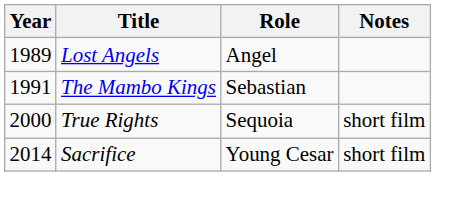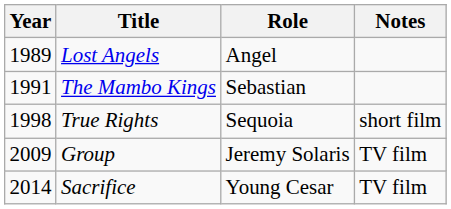True Rights | Year: 2000 -> 1998
+ row: 2009 | Group | Jeremy Solaris | TV film
Sacrifice | Notes: short film -> TV film
